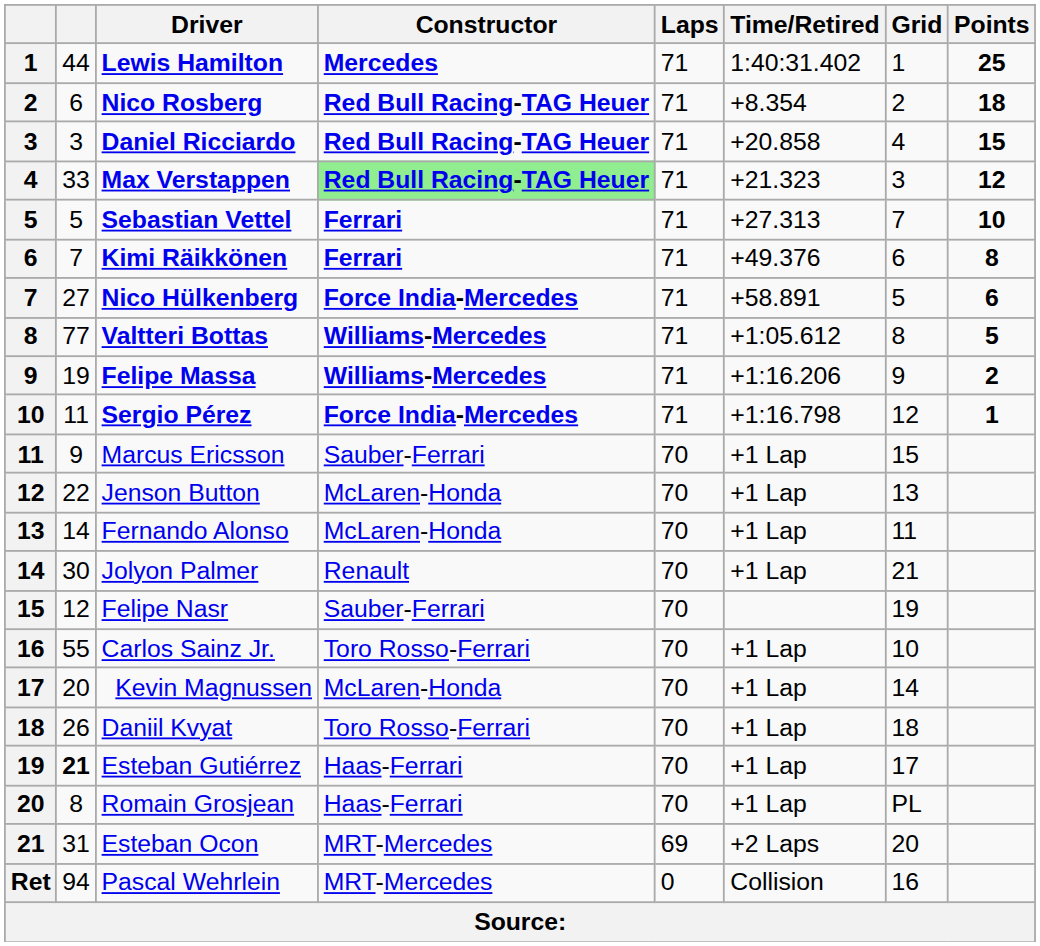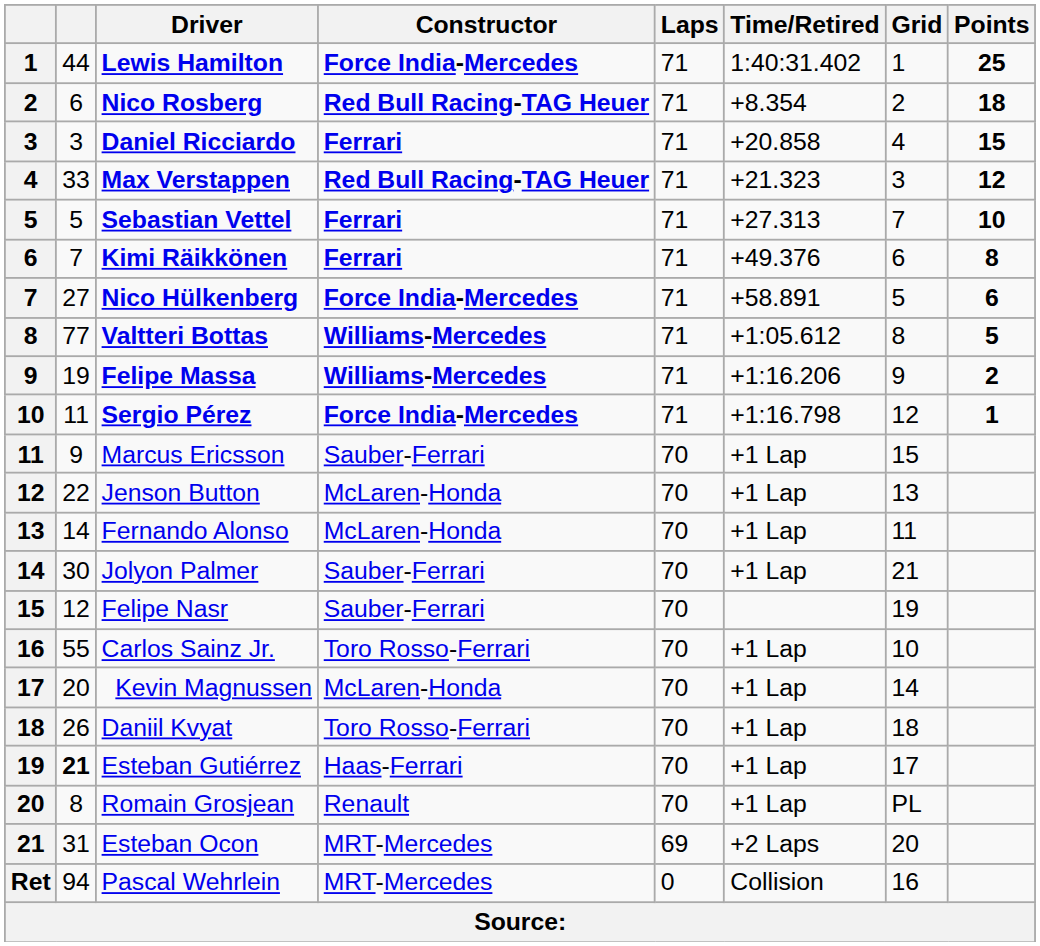Lewis Hamilton | Constructor: Mercedes -> Force India-Mercedes
Daniel Ricciardo | Constructor: Red Bull Racing-TAG Heuer -> Ferrari
Max Verstappen | Constructor: lightgreen background -> no background
Jolyon Palmer | Constructor: Renault -> Sauber-Ferrari
Romain Grosjean | Constructor: Haas-Ferrari -> Renault
